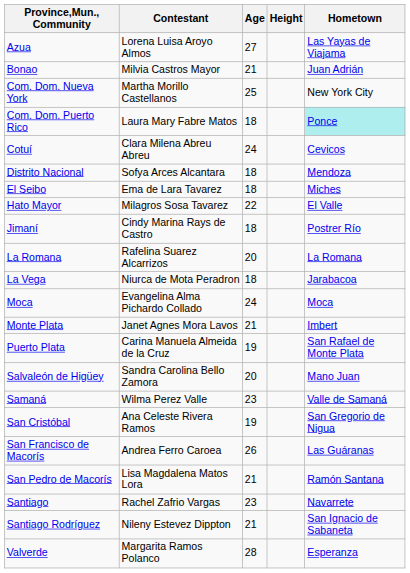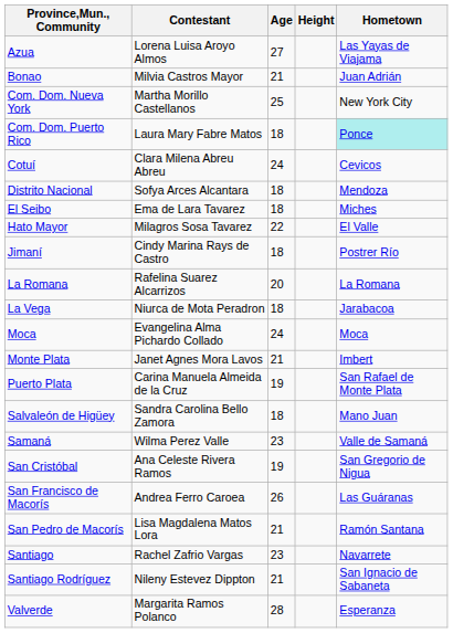Salvaleón de Higüey | Age: 20 -> 18
